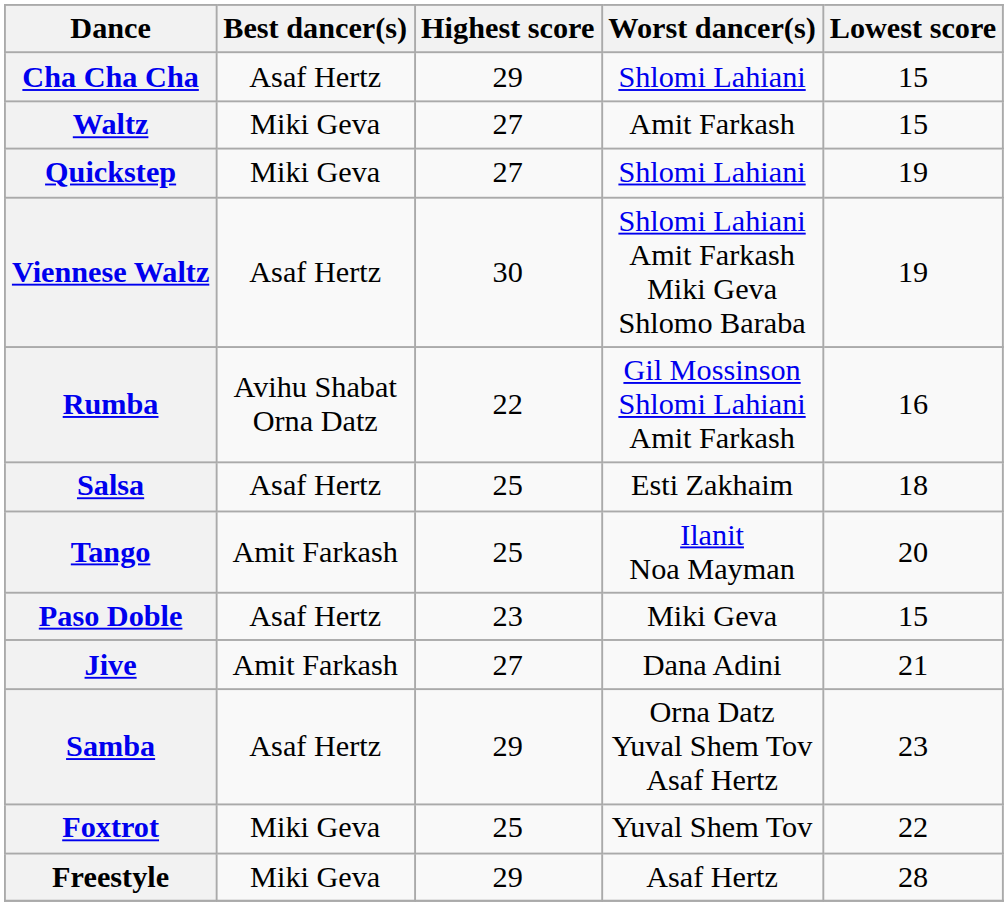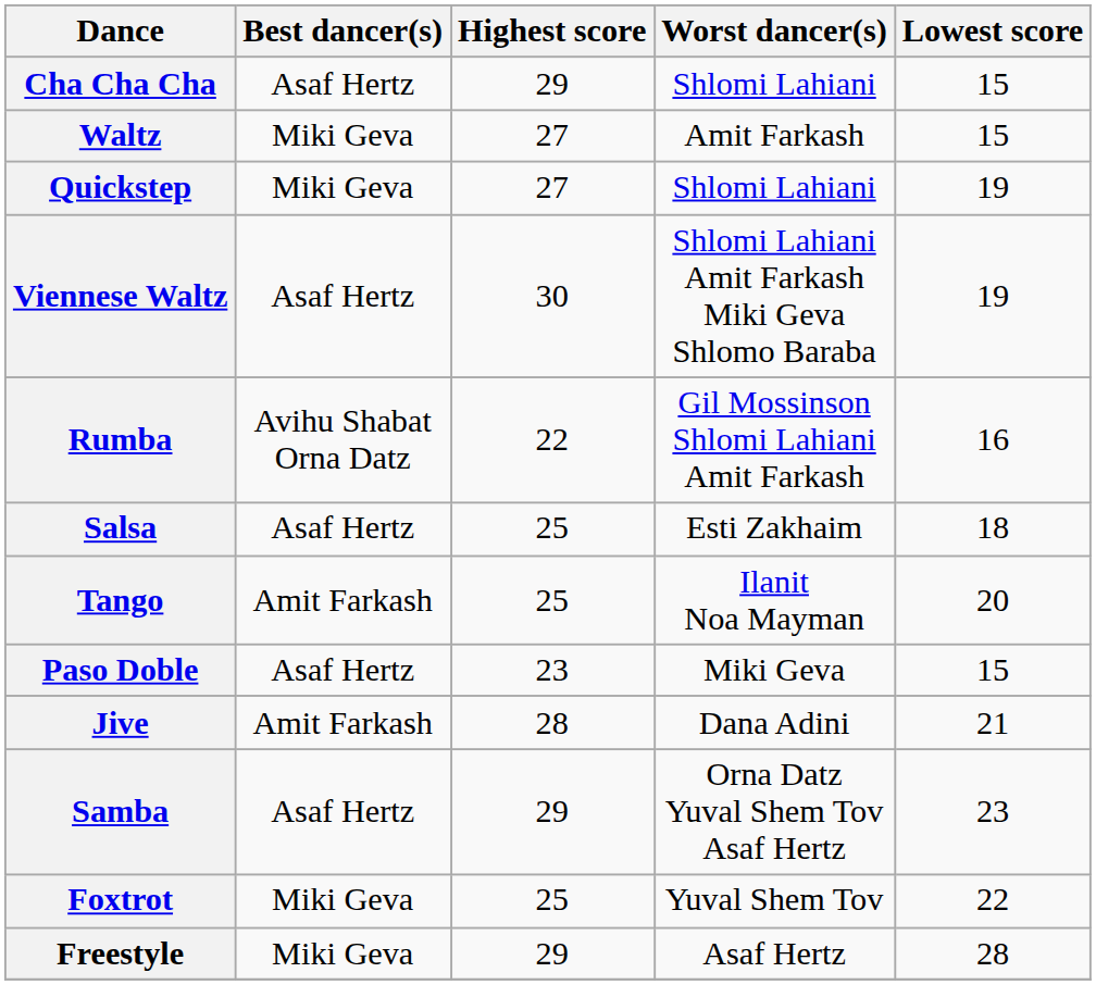Jive | Highest score: 27 -> 28
